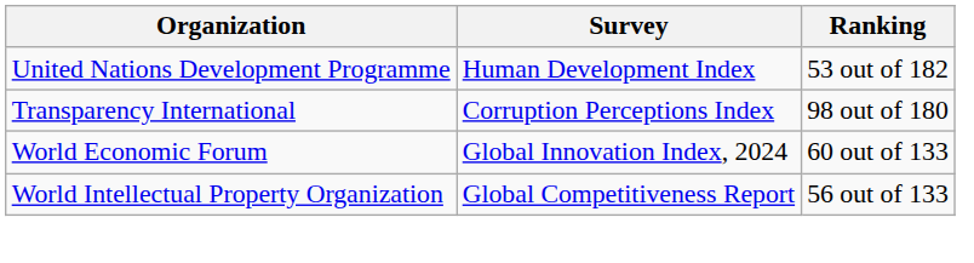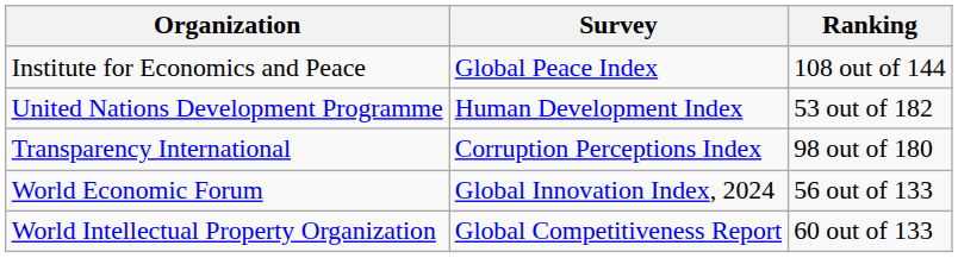+ row: Institute for Economics and Peace | Global Peace Index | 108 out of 144
World Economic Forum | Ranking: 60 out of 133 -> 56 out of 133
World Intellectual Property Organization | Ranking: 56 out of 133 -> 60 out of 133
